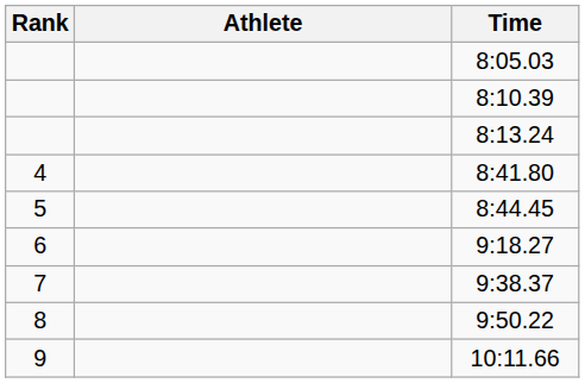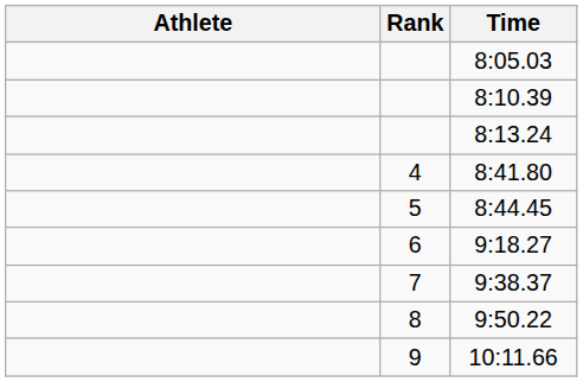columns swapped: Rank <-> Athlete
